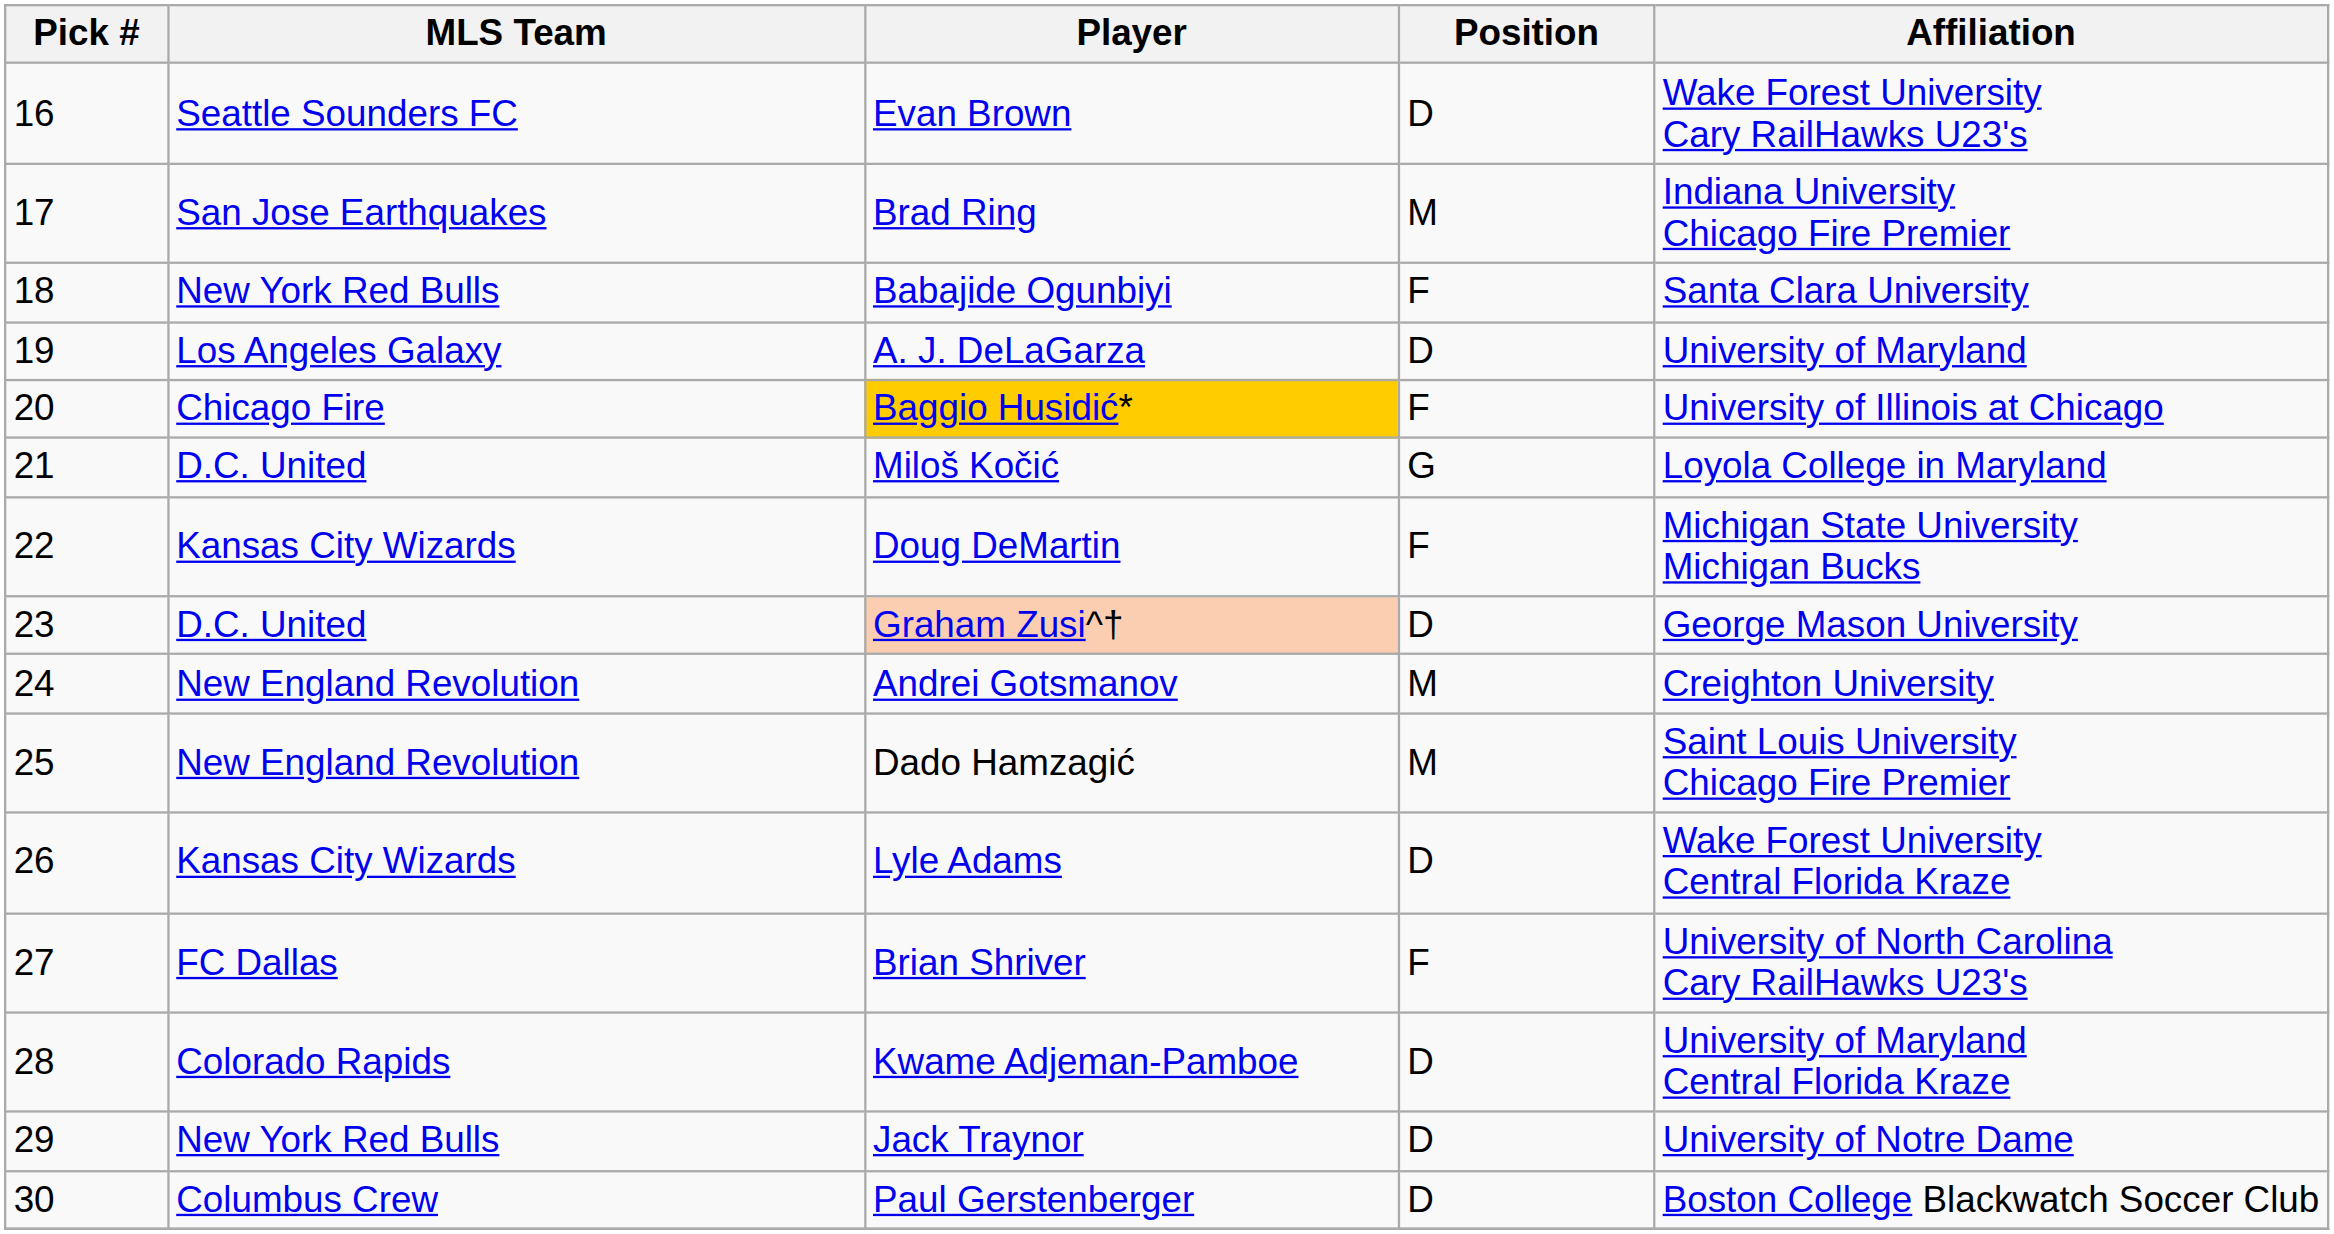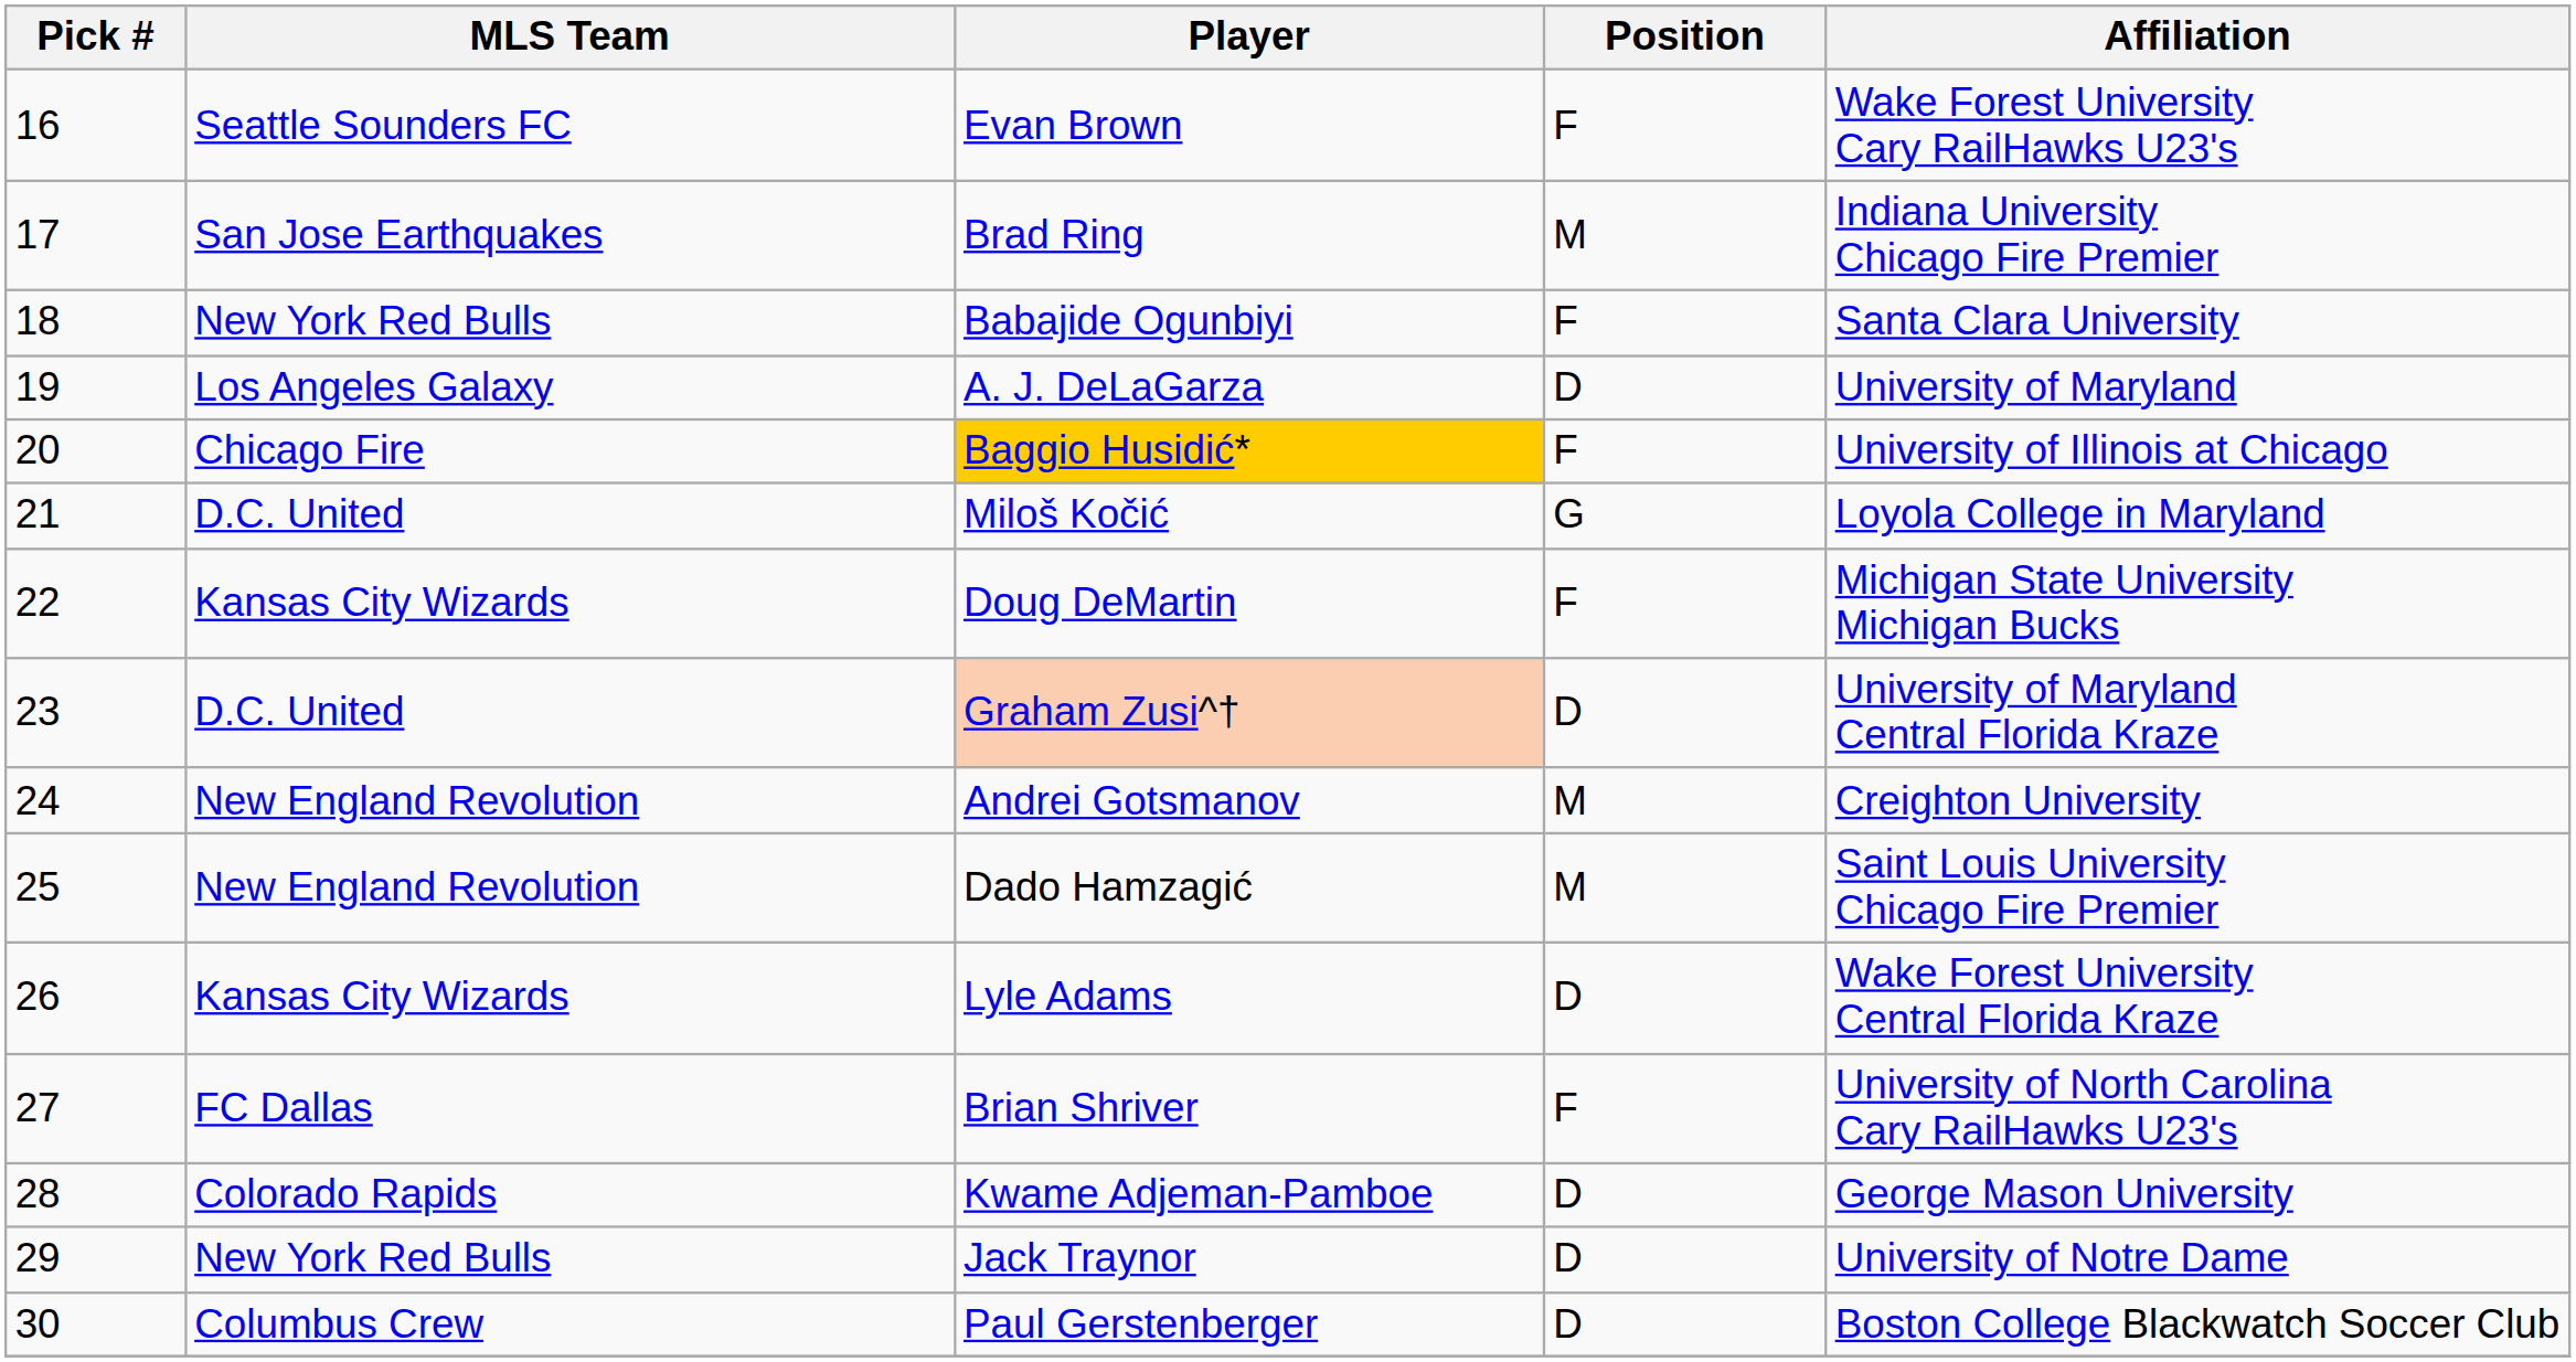Evan Brown | Position: D -> F
Graham Zusi^† | Affiliation: George Mason University -> University of Maryland Central Florida Kraze
Kwame Adjeman-Pamboe | Affiliation: University of Maryland Central Florida Kraze -> George Mason University
